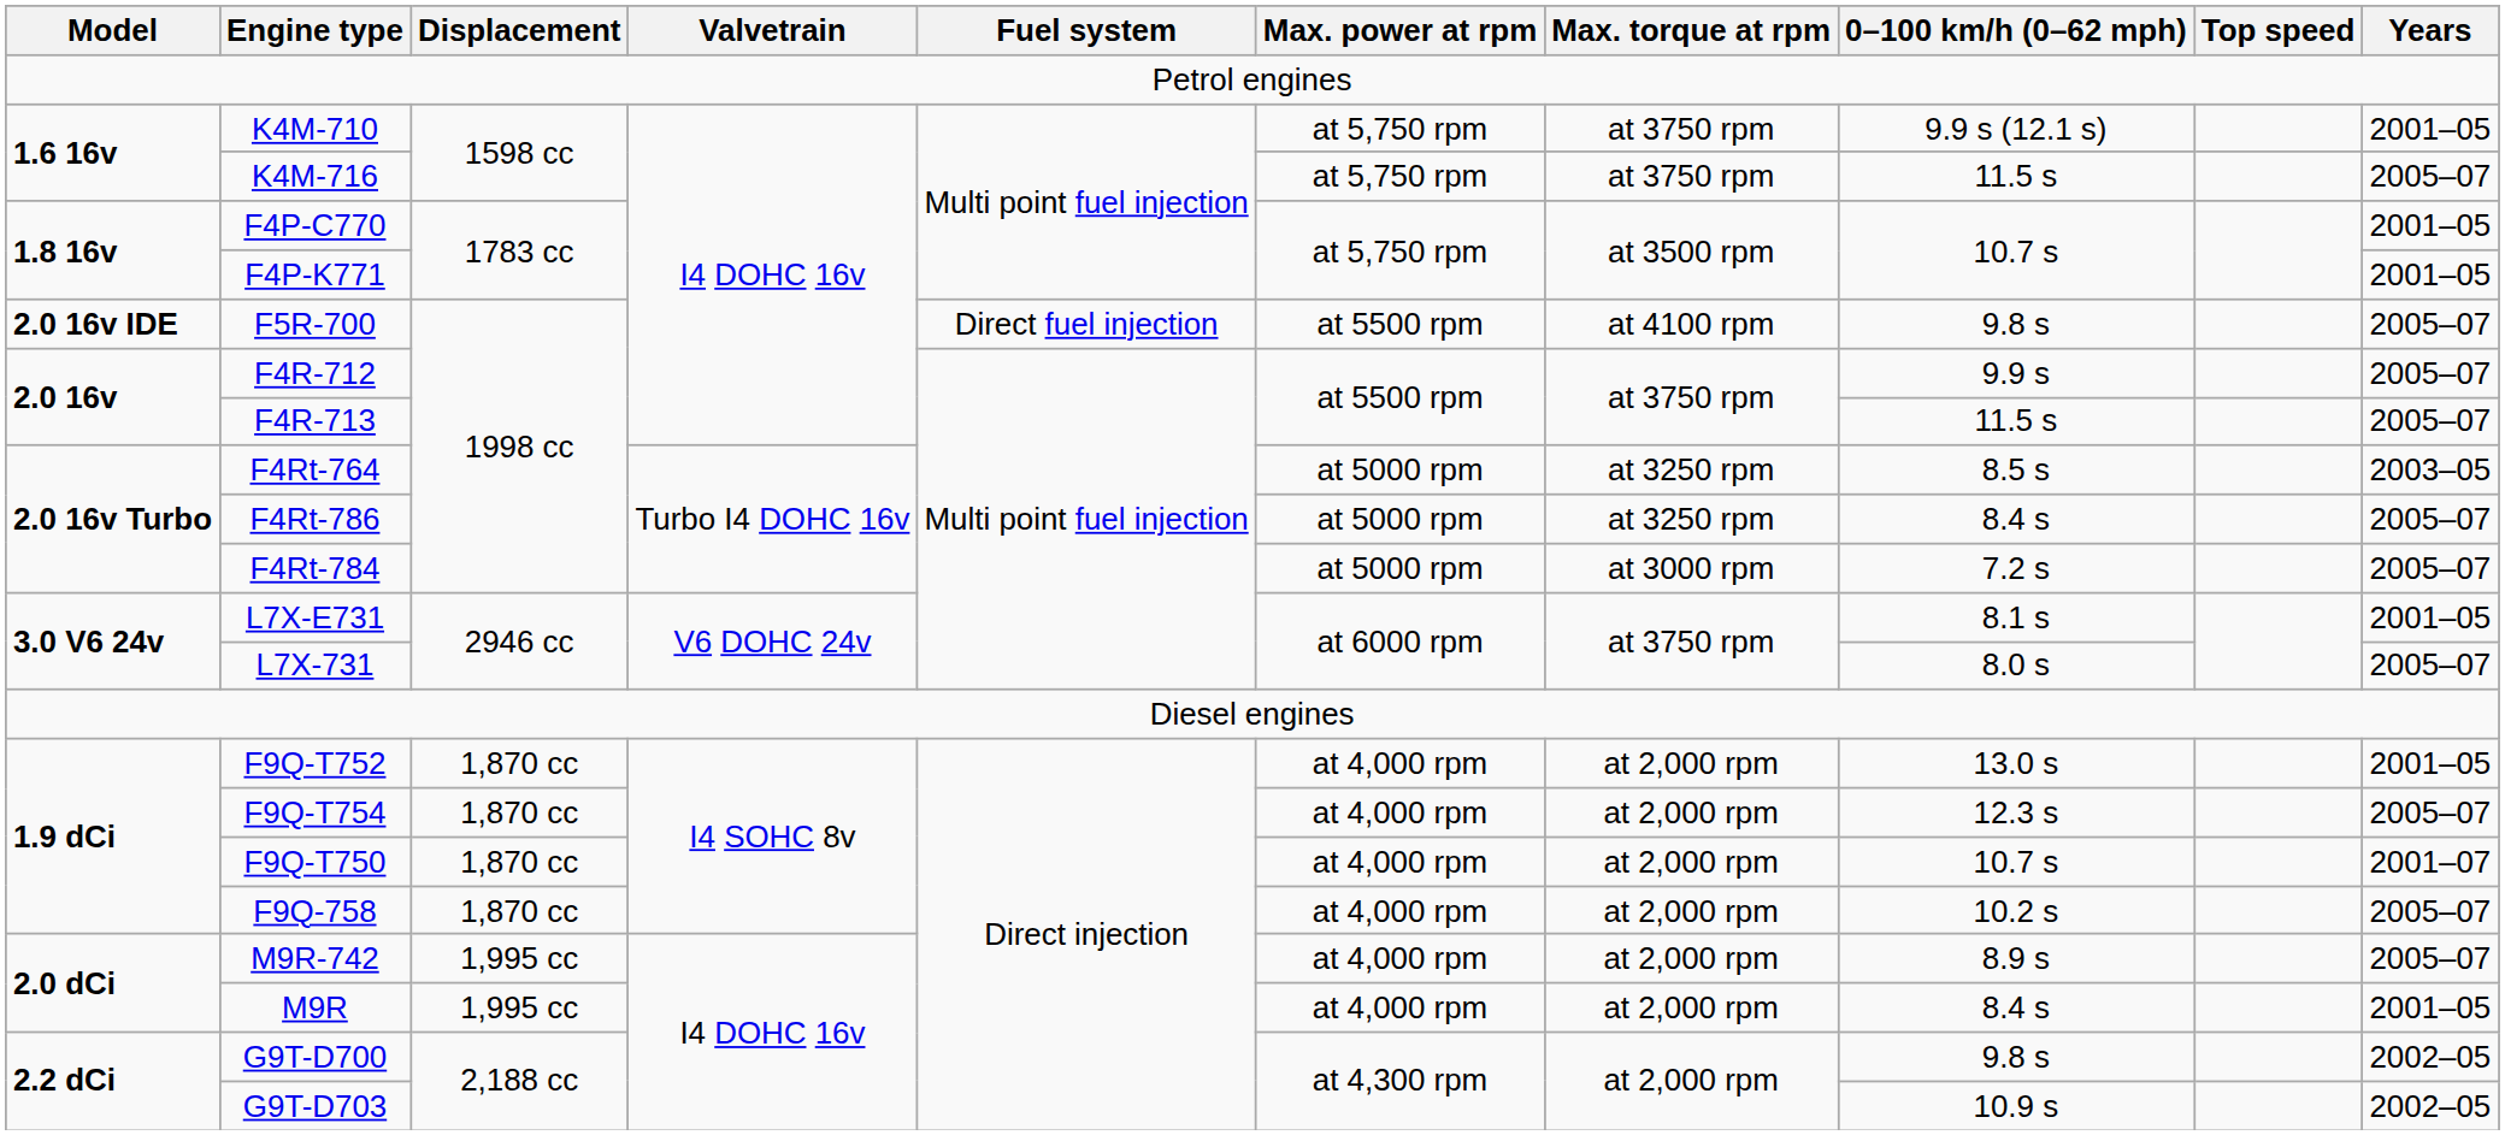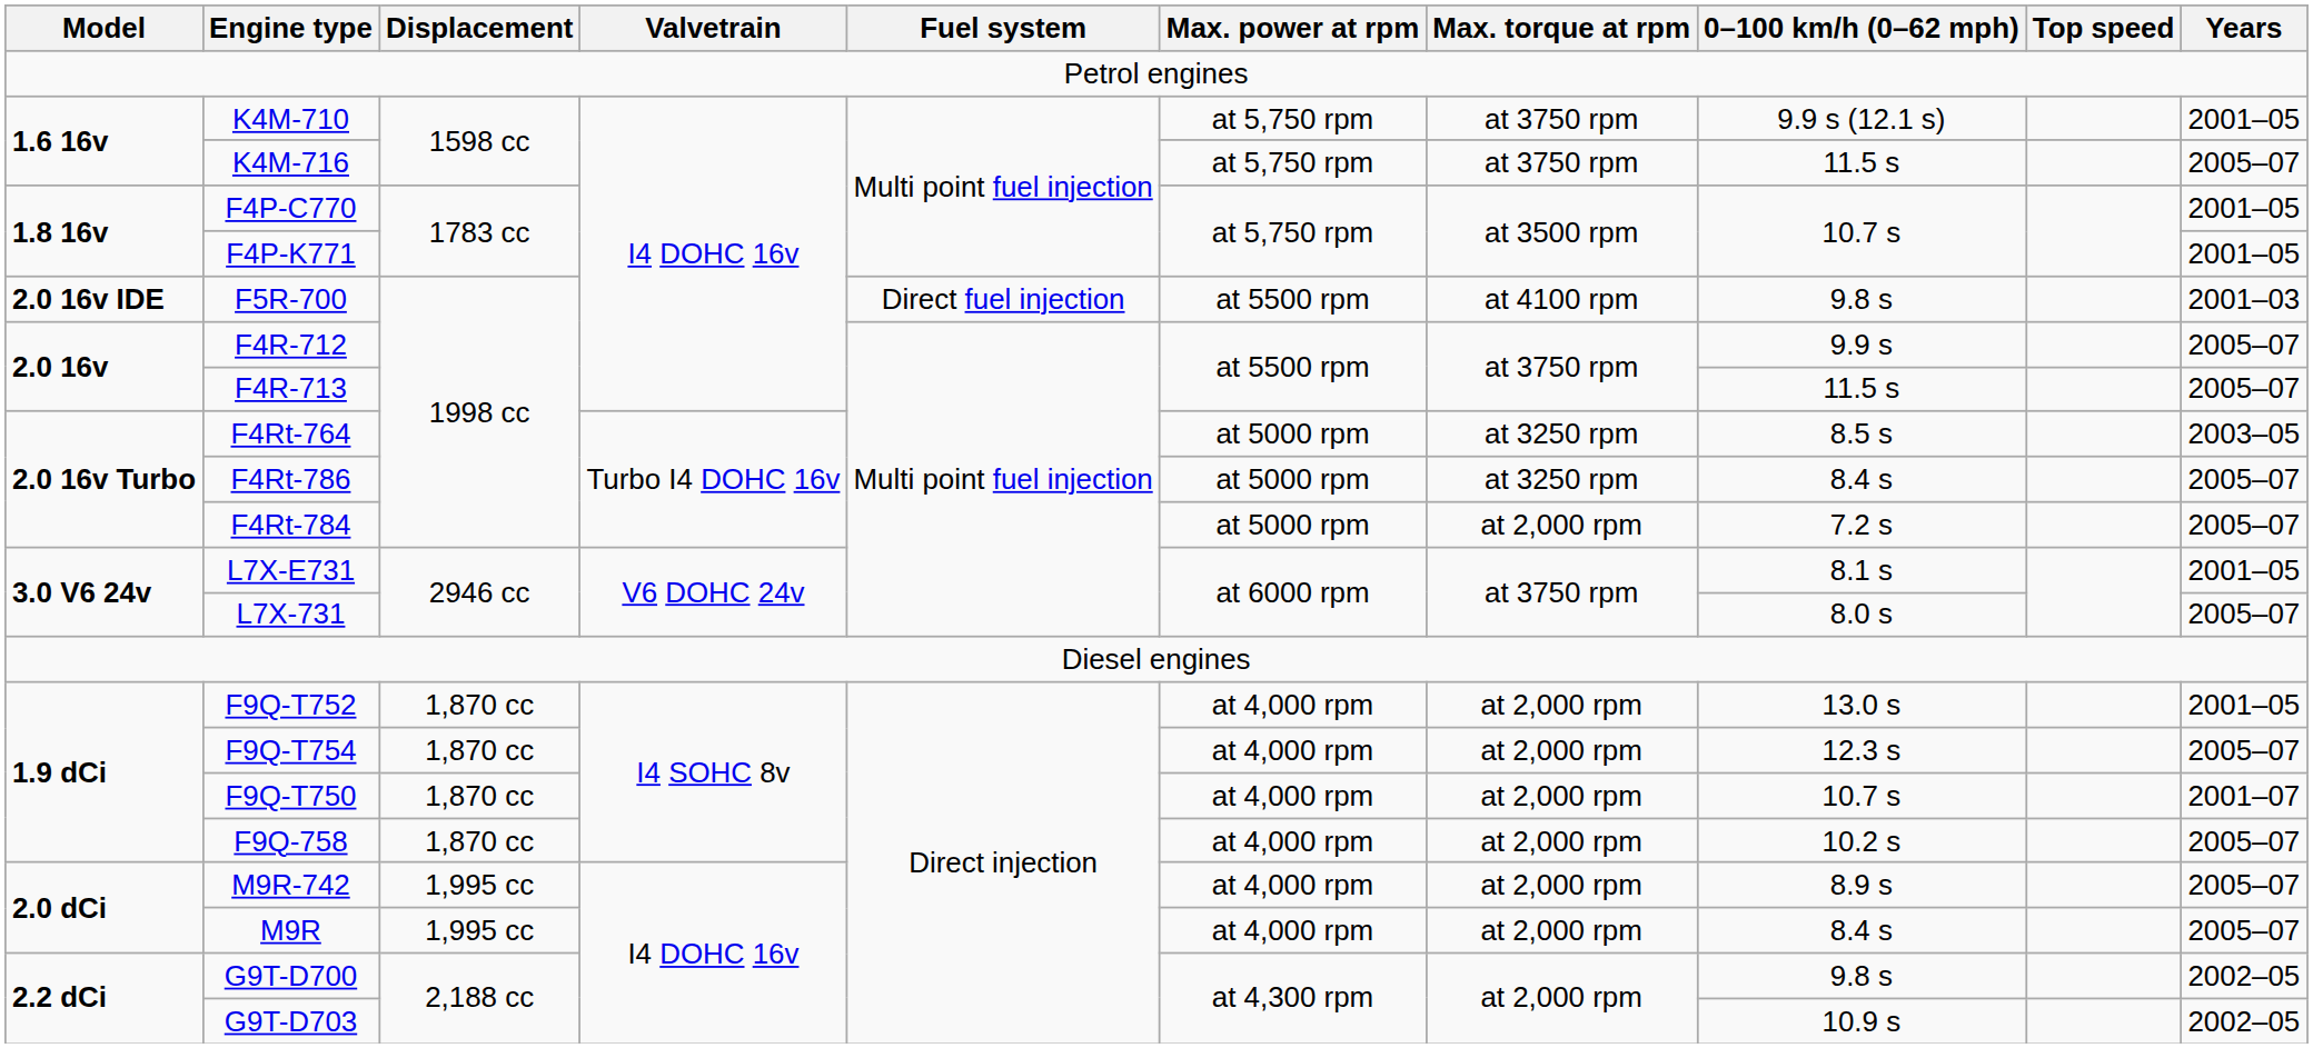F5R-700 | Years: 2005–07 -> 2001–03
F4Rt-784 | Max. torque at rpm: at 3000 rpm -> at 2,000 rpm
M9R | Years: 2001–05 -> 2005–07
